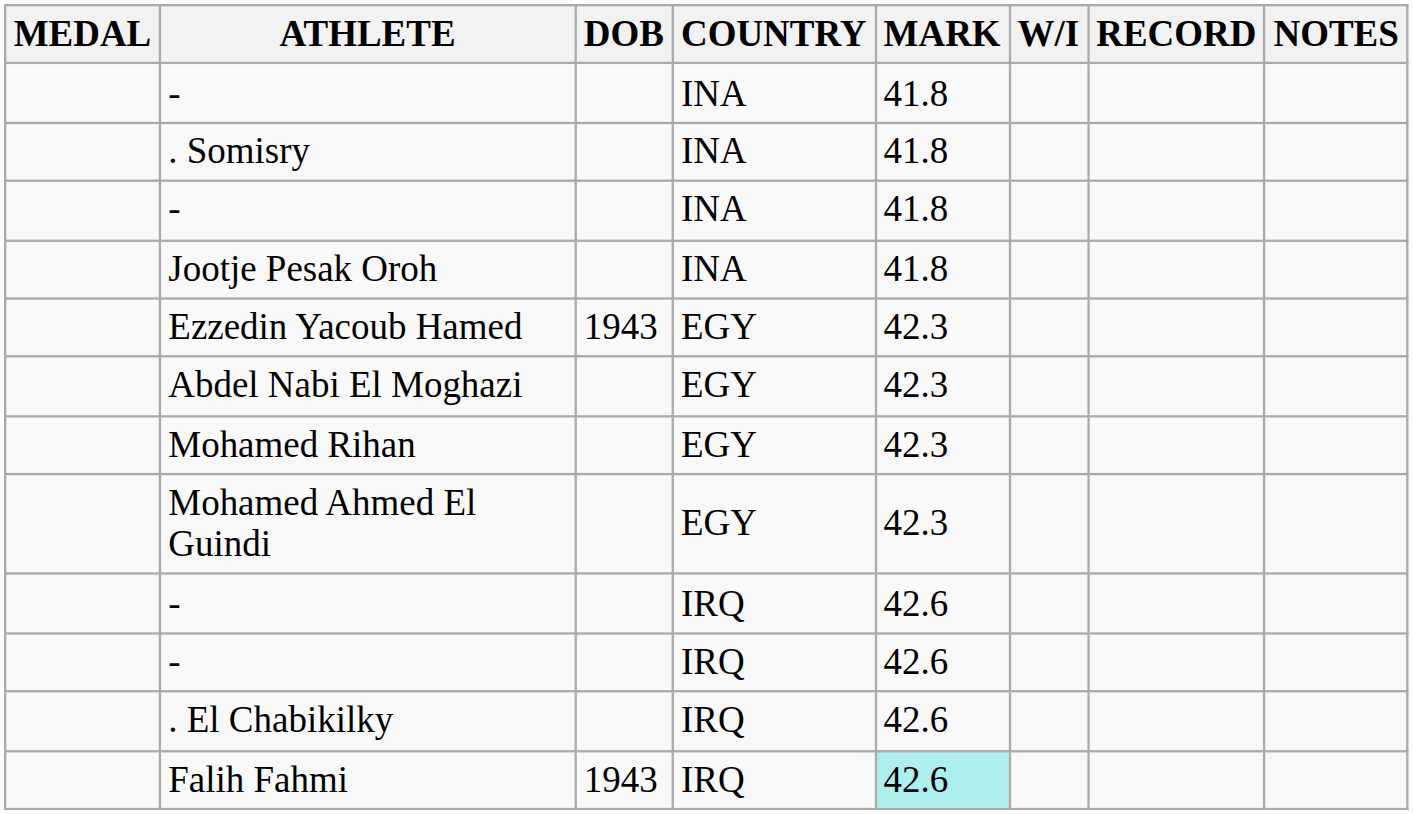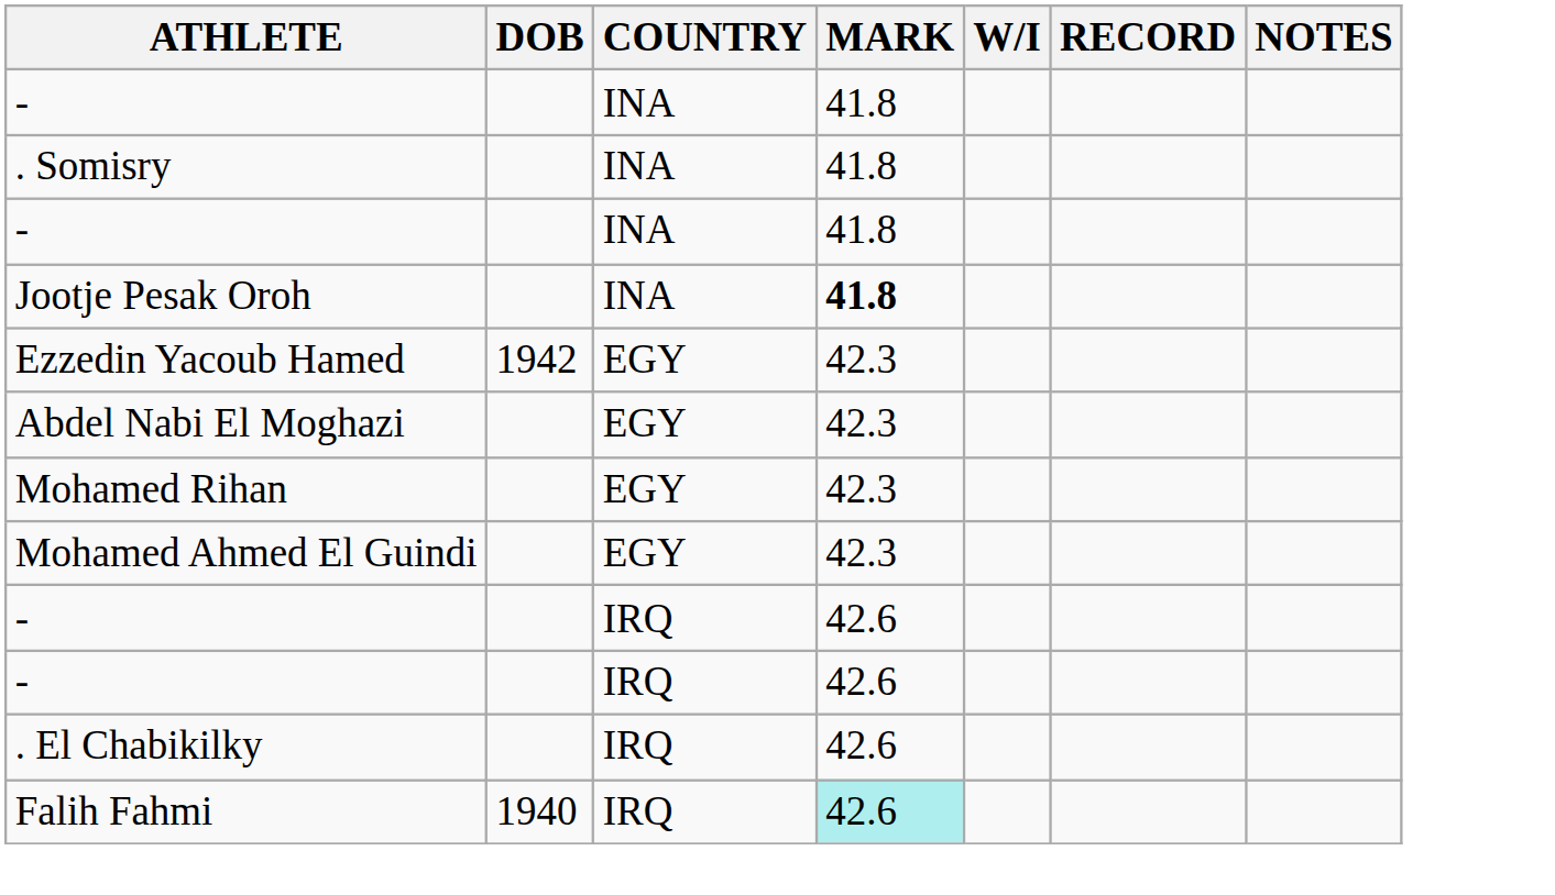- column: MEDAL
Jootje Pesak Oroh | MARK: normal -> bold
Ezzedin Yacoub Hamed | DOB: 1943 -> 1942
Falih Fahmi | DOB: 1943 -> 1940
